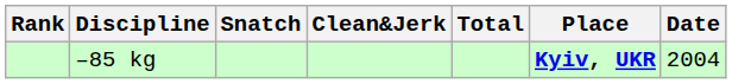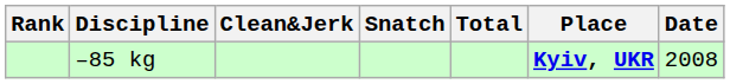columns swapped: Snatch <-> Clean&Jerk
–85 kg | Date: 2004 -> 2008
